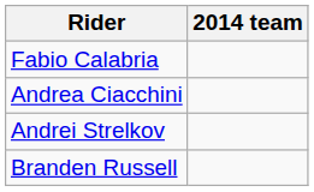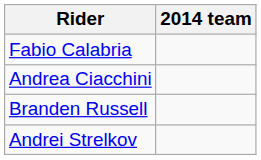rows swapped: Branden Russell <-> Andrei Strelkov
